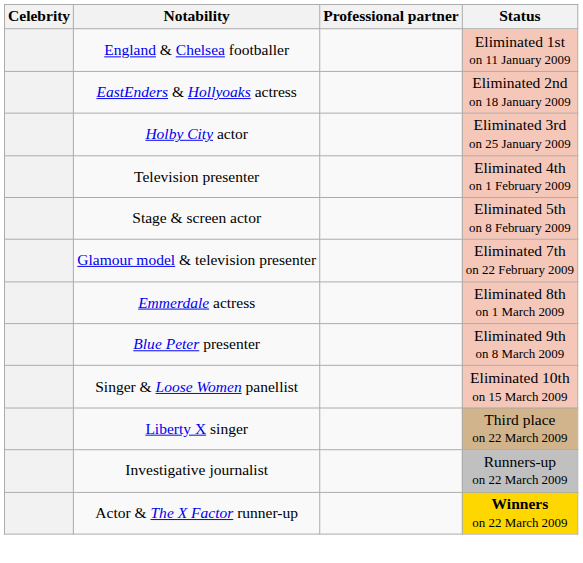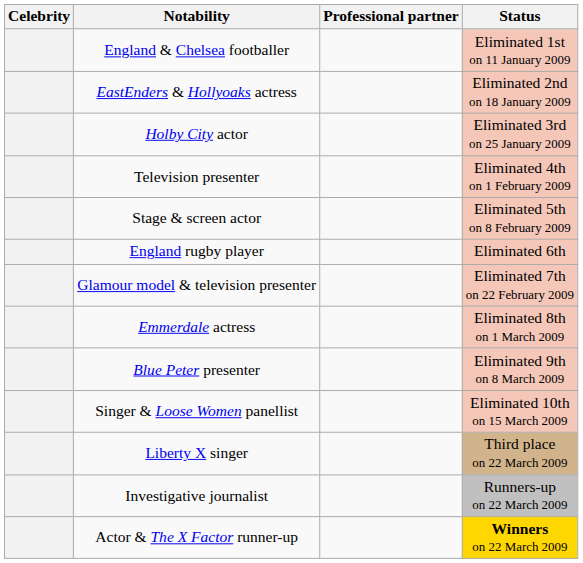+ row: England rugby player | Eliminated 6th
